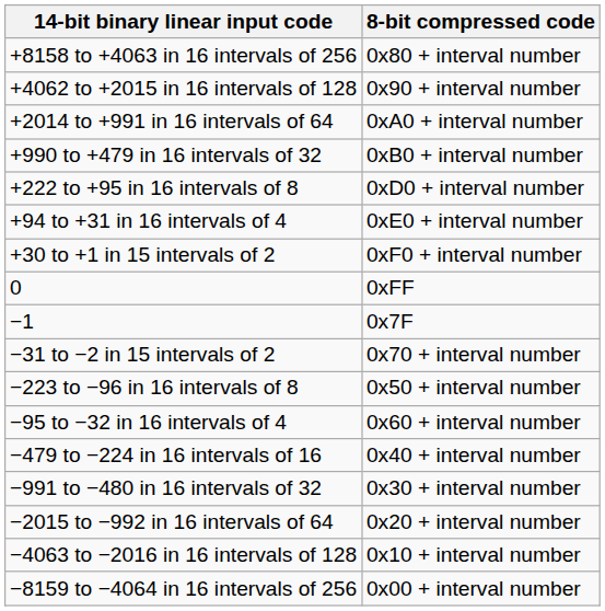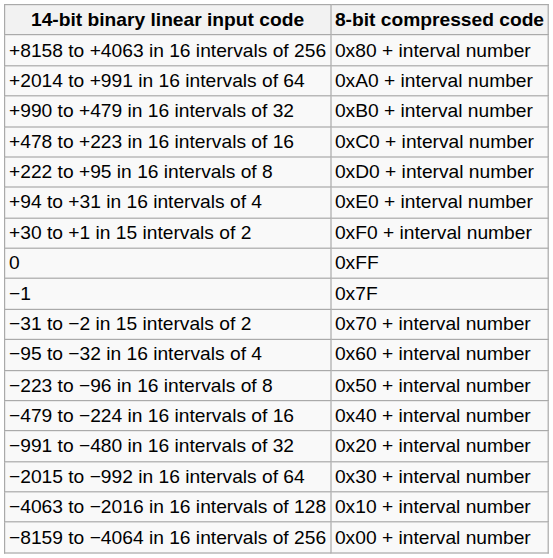- row: +4062 to +2015 in 16 intervals of 128 | 0x90 + interval number
+ row: +478 to +223 in 16 intervals of 16 | 0xC0 + interval number
rows swapped: −95 to −32 in 16 intervals of 4 <-> −223 to −96 in 16 intervals of 8
−991 to −480 in 16 intervals of 32 | 8-bit compressed code: 0x30 + interval number -> 0x20 + interval number
−2015 to −992 in 16 intervals of 64 | 8-bit compressed code: 0x20 + interval number -> 0x30 + interval number
